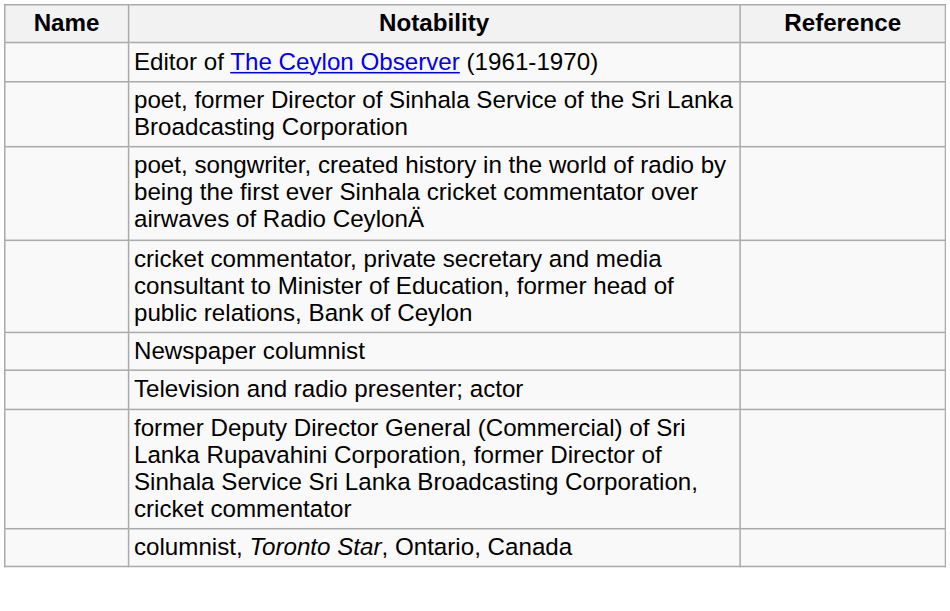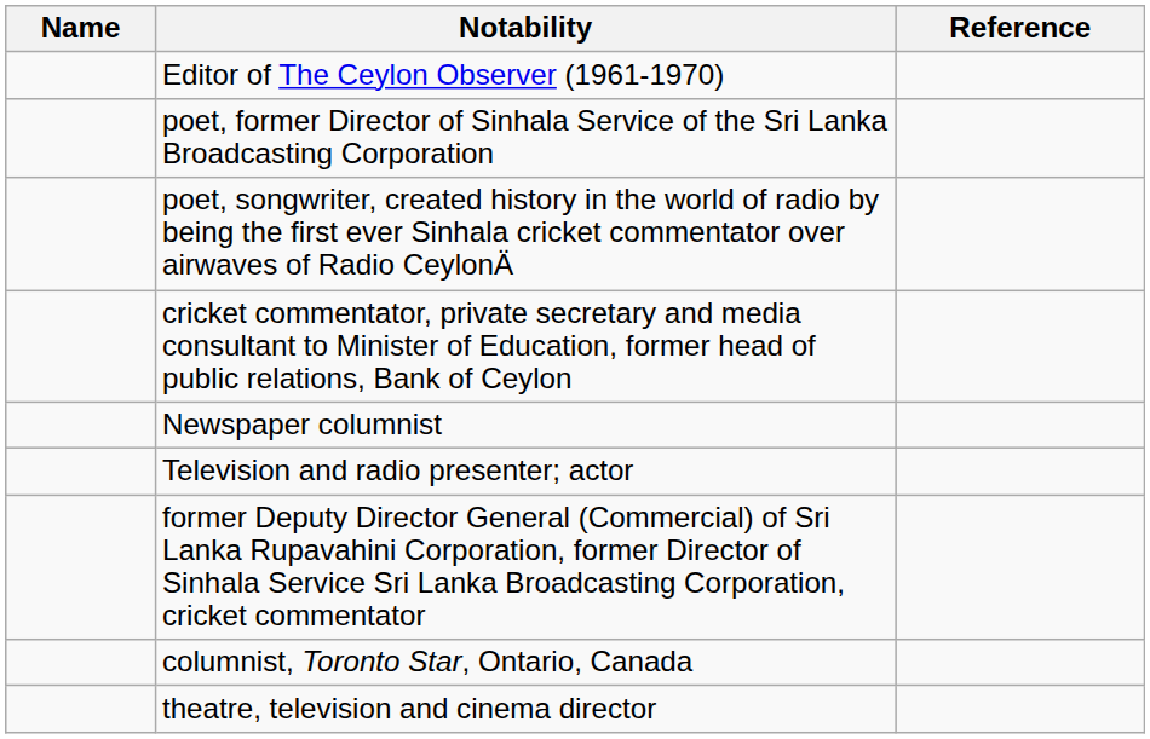+ row: theatre, television and cinema director
